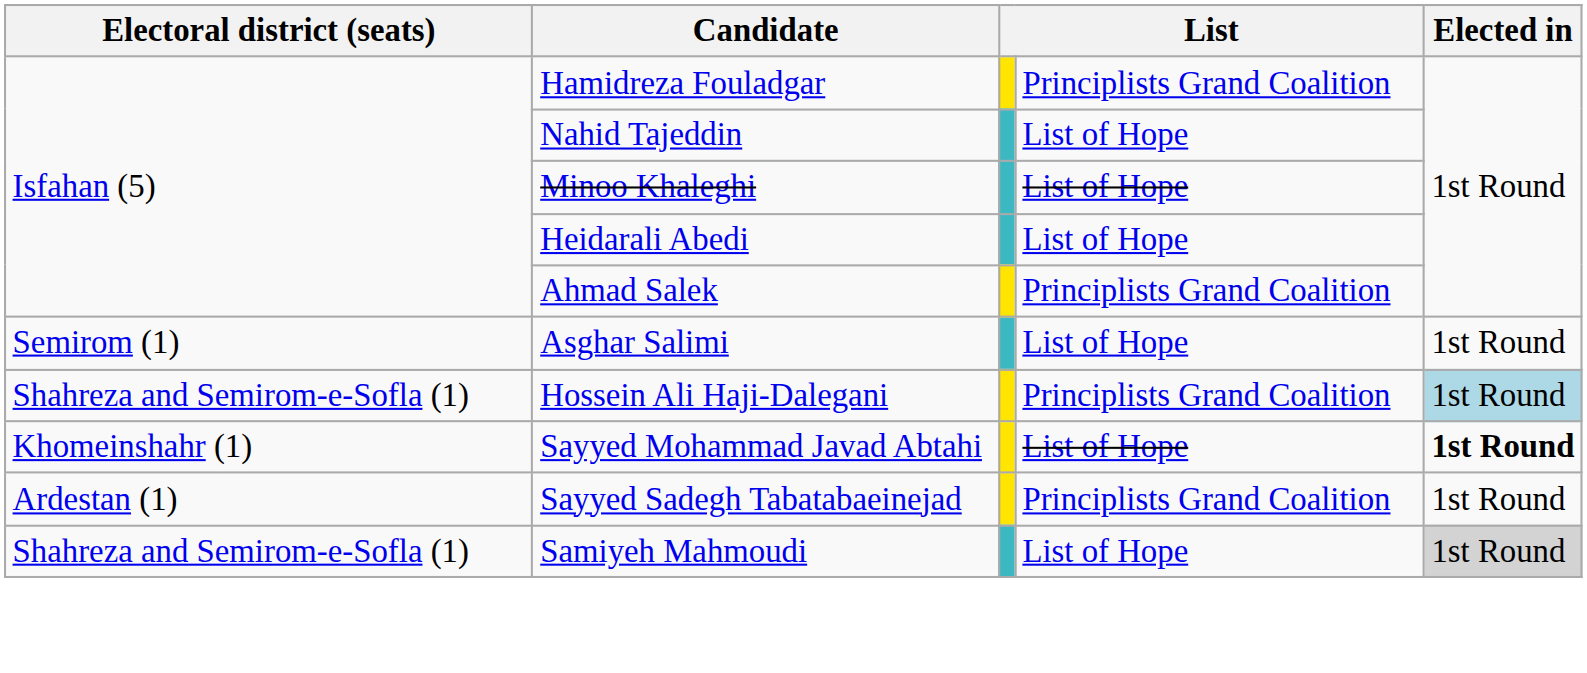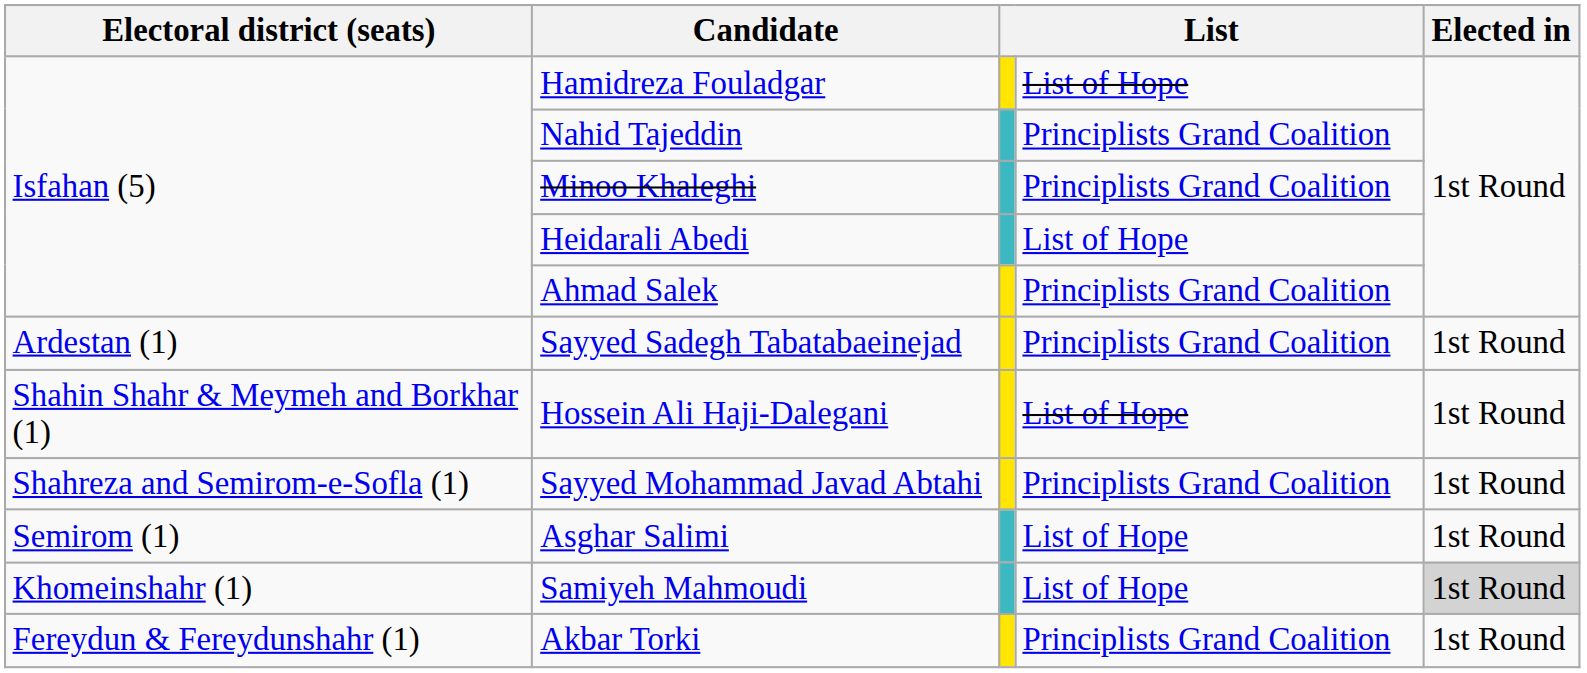Hamidreza Fouladgar | column 4: Principlists Grand Coalition -> List of Hope
Nahid Tajeddin | column 4: List of Hope -> Principlists Grand Coalition
Minoo Khaleghi | column 4: List of Hope -> Principlists Grand Coalition
rows swapped: Sayyed Sadegh Tabatabaeinejad <-> Asghar Salimi
Hossein Ali Haji-Dalegani | Electoral district (seats): Shahreza and Semirom-e-Sofla (1) -> Shahin Shahr & Meymeh and Borkhar (1)
Hossein Ali Haji-Dalegani | column 4: Principlists Grand Coalition -> List of Hope
Hossein Ali Haji-Dalegani | Elected in: lightblue background -> no background
Sayyed Mohammad Javad Abtahi | Electoral district (seats): Khomeinshahr (1) -> Shahreza and Semirom-e-Sofla (1)
Sayyed Mohammad Javad Abtahi | column 4: List of Hope -> Principlists Grand Coalition
Sayyed Mohammad Javad Abtahi | Elected in: bold -> normal
Samiyeh Mahmoudi | Electoral district (seats): Shahreza and Semirom-e-Sofla (1) -> Khomeinshahr (1)
+ row: Fereydun & Fereydunshahr (1) | Akbar Torki | Principlists Grand Coalition | 1st Round
